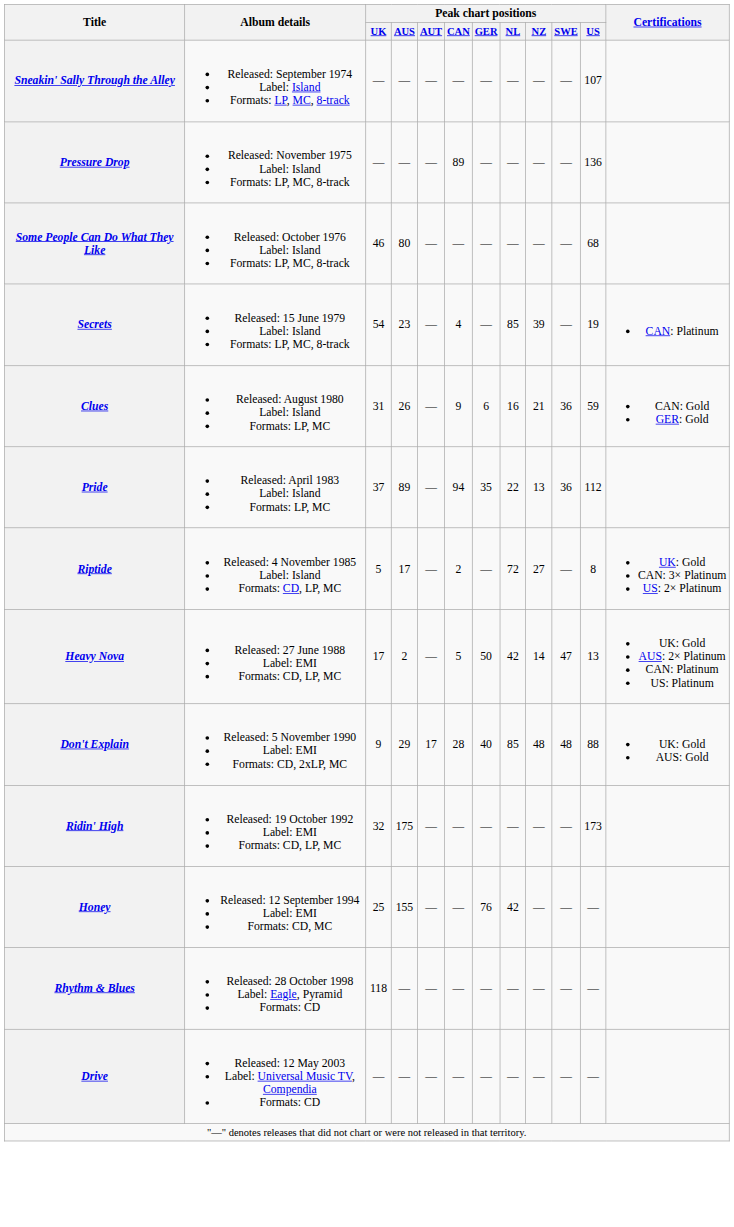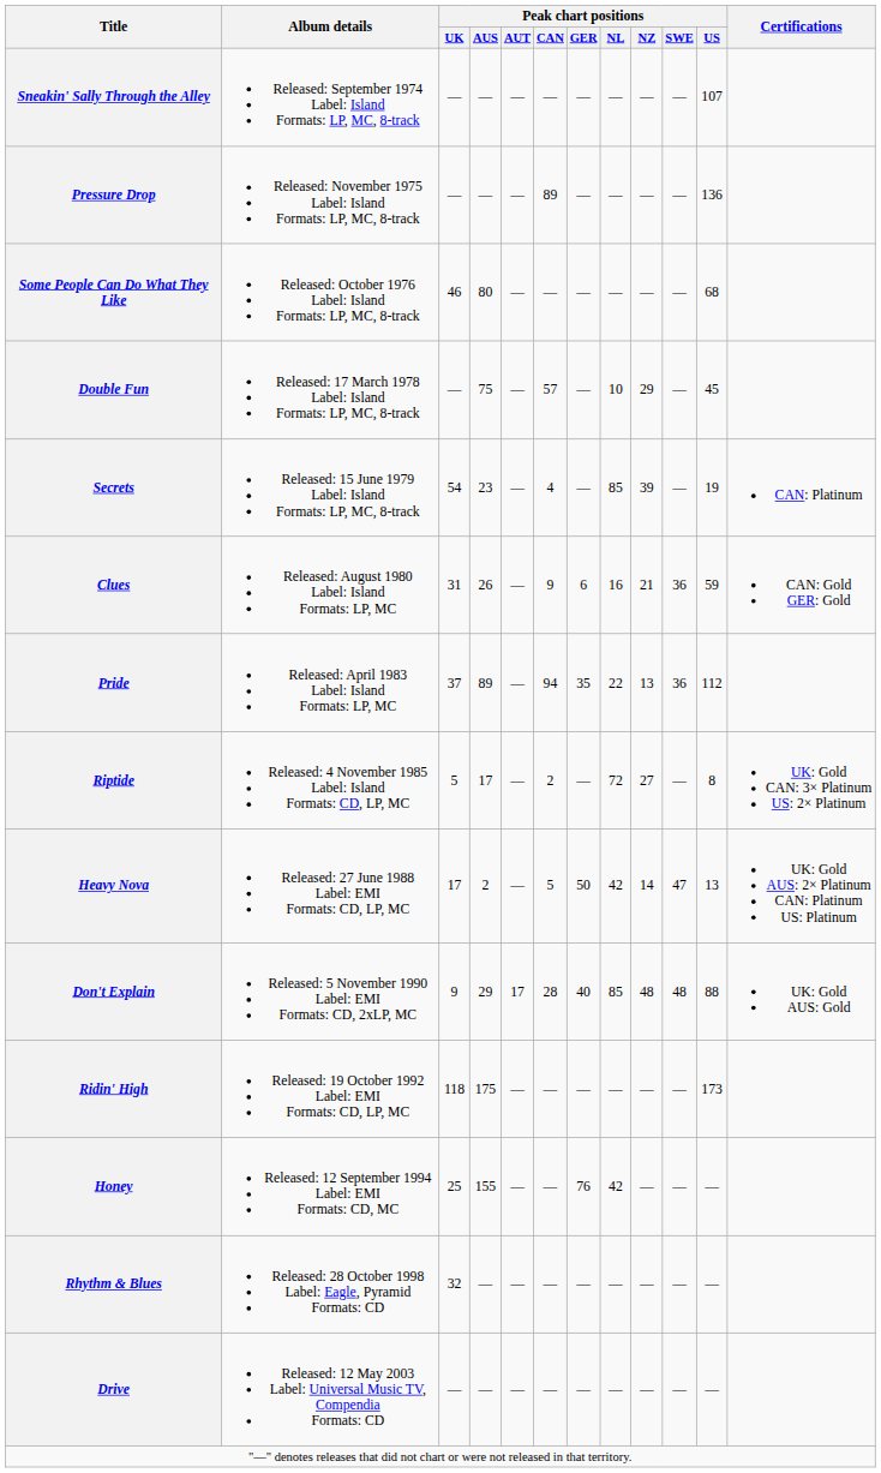+ row: Double Fun | Released: 17 March 1978 Label: Island Formats: LP, MC, 8-track | — | 75 | — | 57 | — | 10 | 29 | — | 45
Ridin' High | Peak chart positions / UK: 32 -> 118
Rhythm & Blues | Peak chart positions / UK: 118 -> 32
